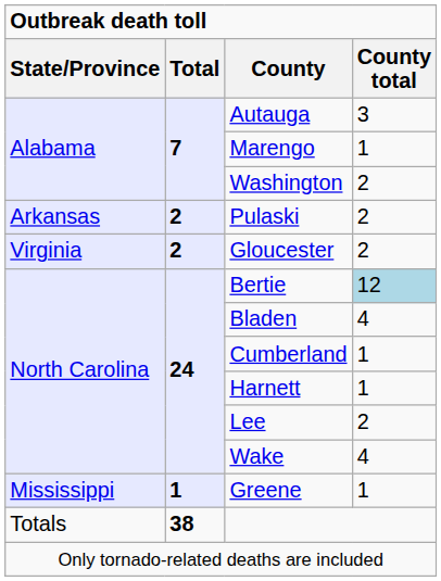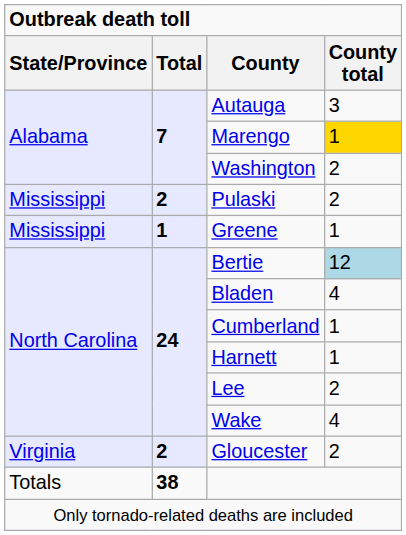Marengo | County total: no background -> gold background
Pulaski | State/Province: Arkansas -> Mississippi
rows swapped: Greene <-> Gloucester
